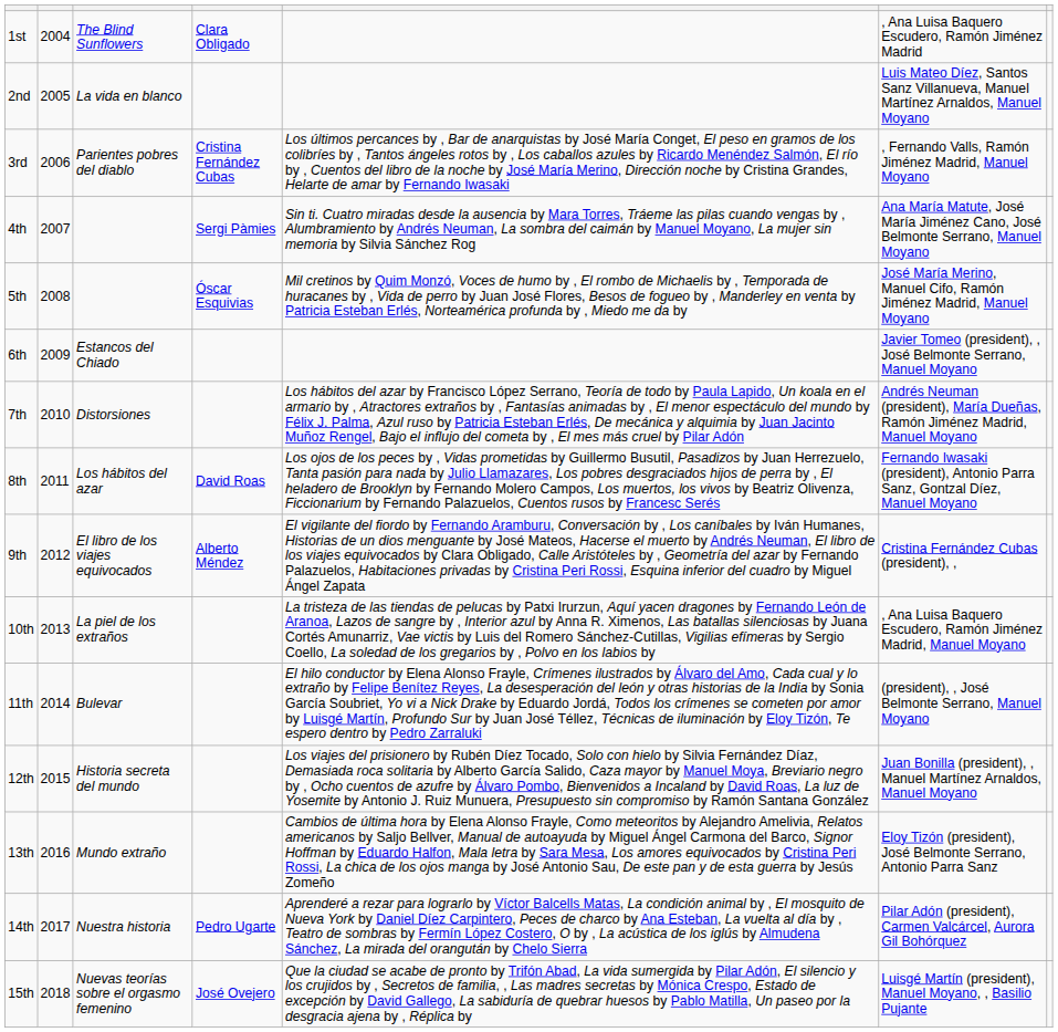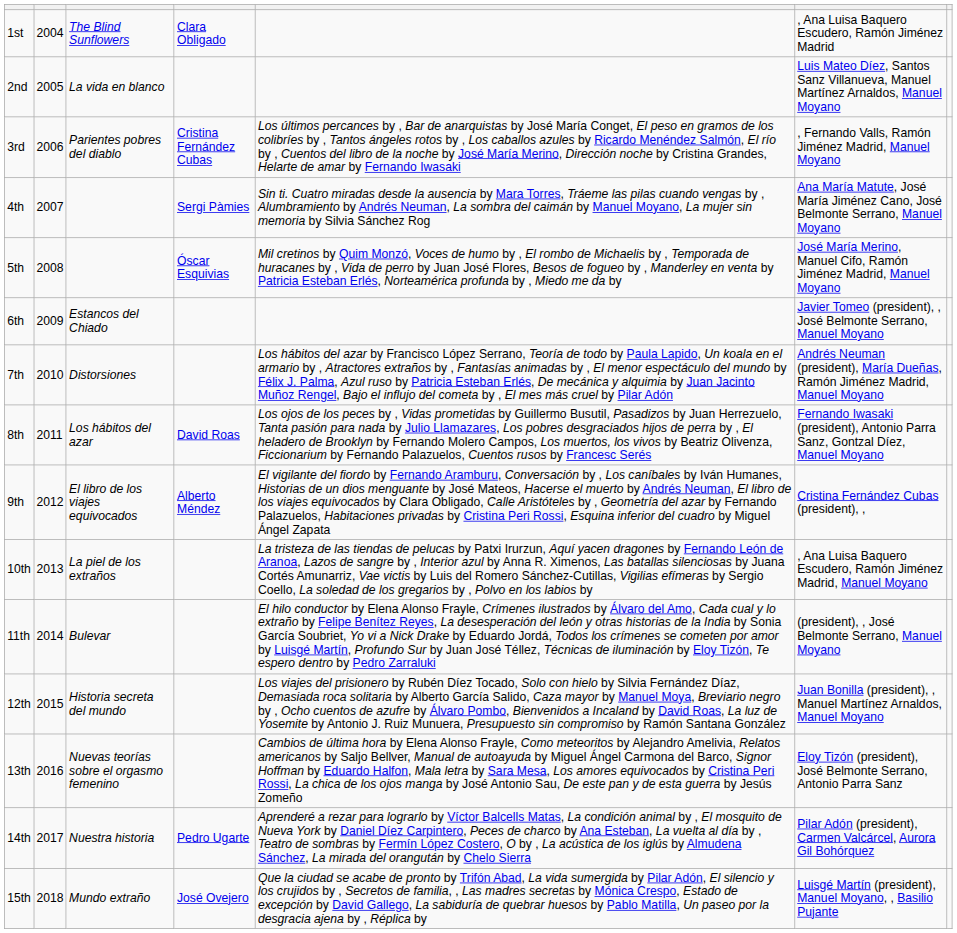13th | column 3: Mundo extraño -> Nuevas teorías sobre el orgasmo femenino
15th | column 3: Nuevas teorías sobre el orgasmo femenino -> Mundo extraño
